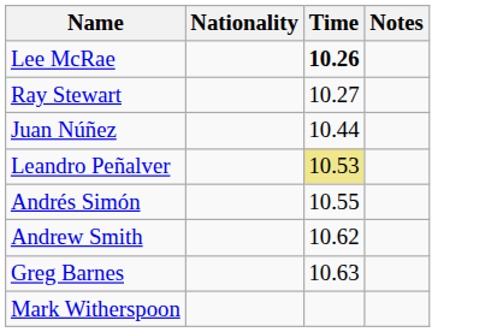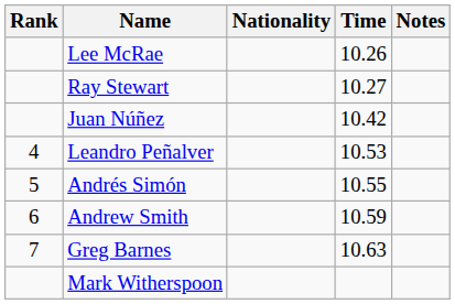+ column: Rank | 4 | 5 | 6 | 7
Lee McRae | Time: bold -> normal
Juan Núñez | Time: 10.44 -> 10.42
Leandro Peñalver | Time: khaki background -> no background
Andrew Smith | Time: 10.62 -> 10.59
